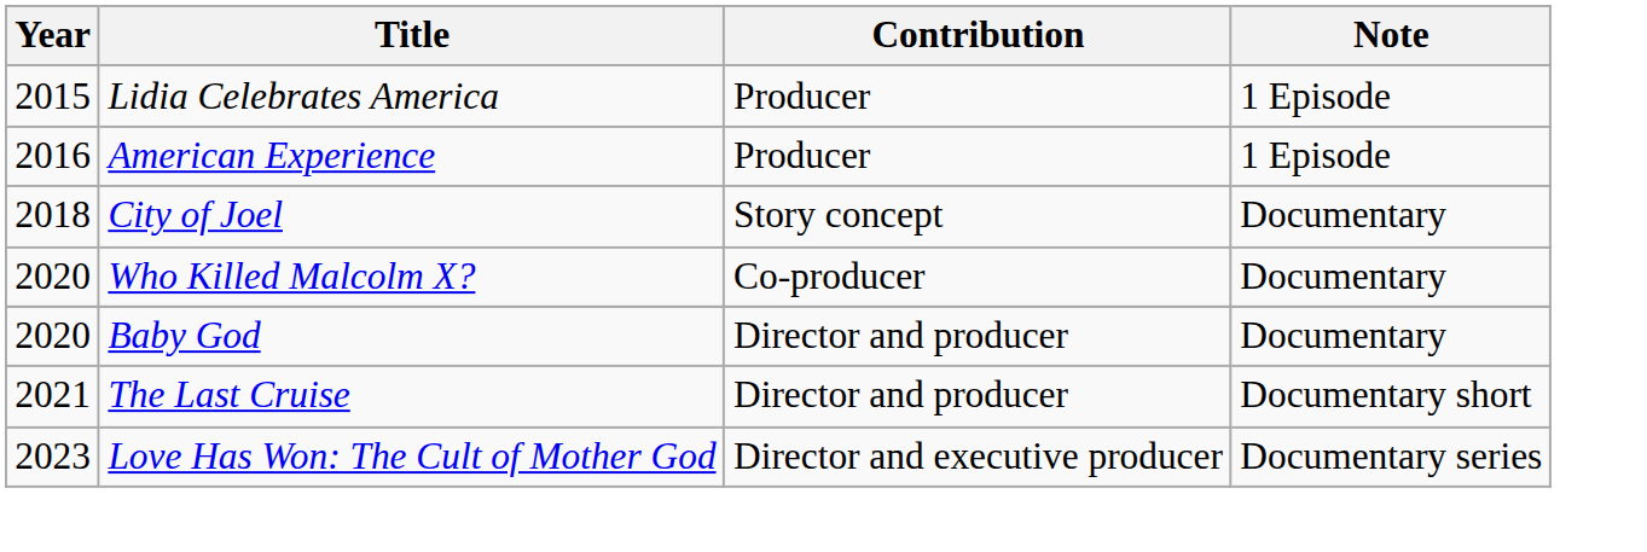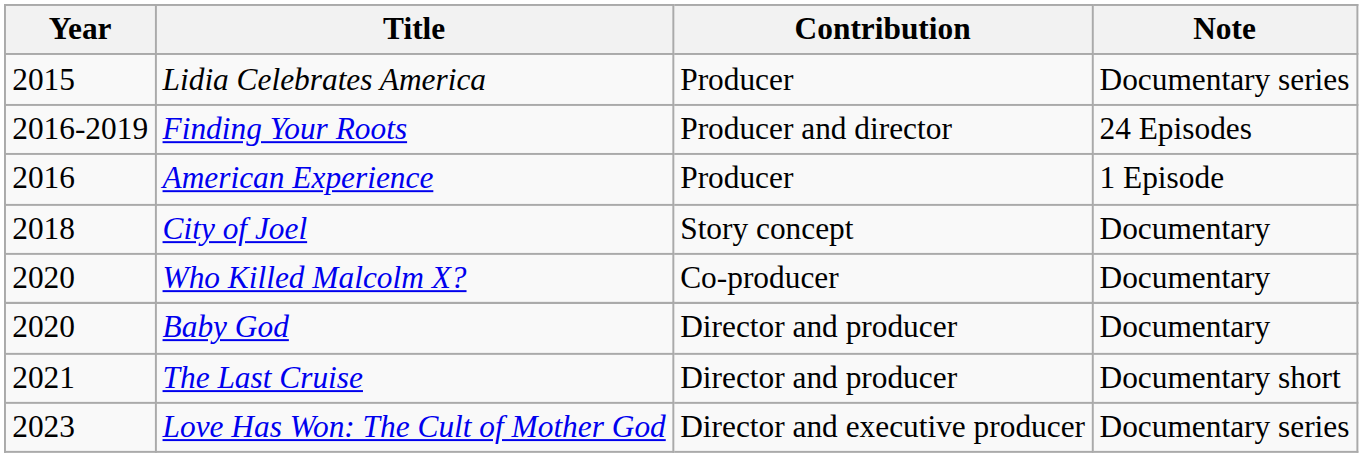Lidia Celebrates America | Note: 1 Episode -> Documentary series
+ row: 2016-2019 | Finding Your Roots | Producer and director | 24 Episodes
